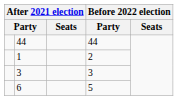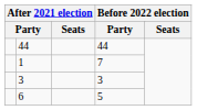1 | column 4: 2 -> 7
